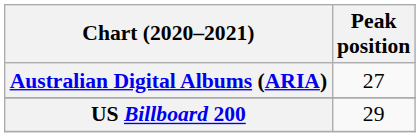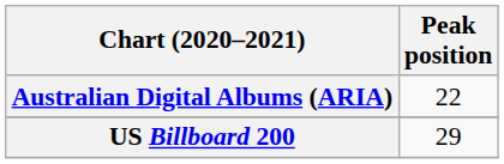Australian Digital Albums (ARIA) | Peak position: 27 -> 22
